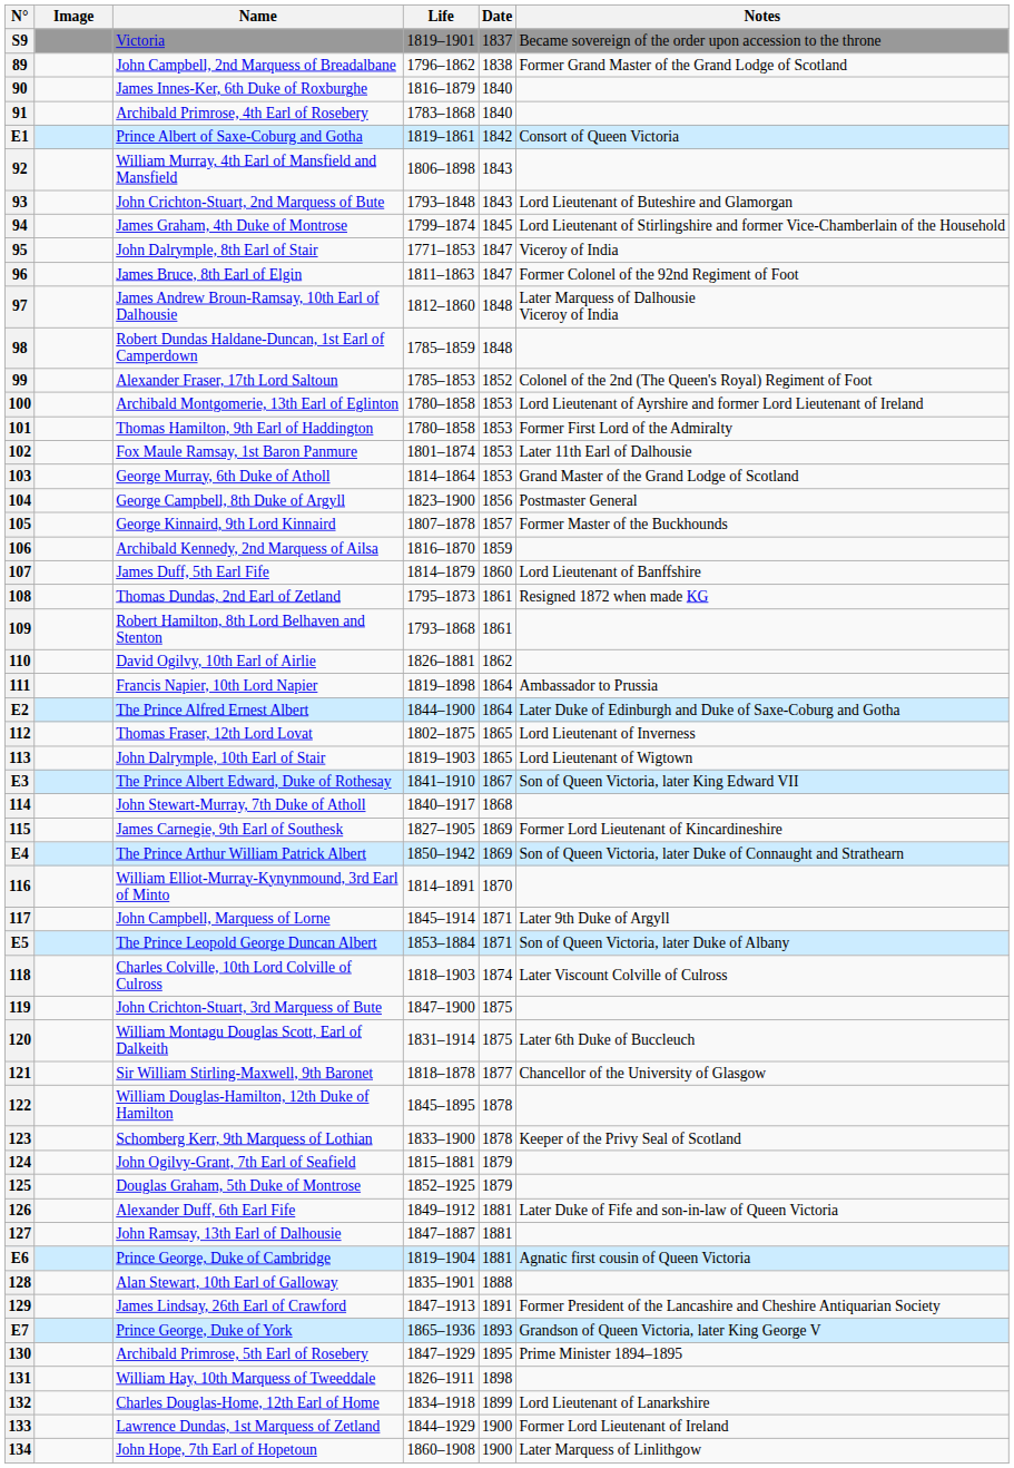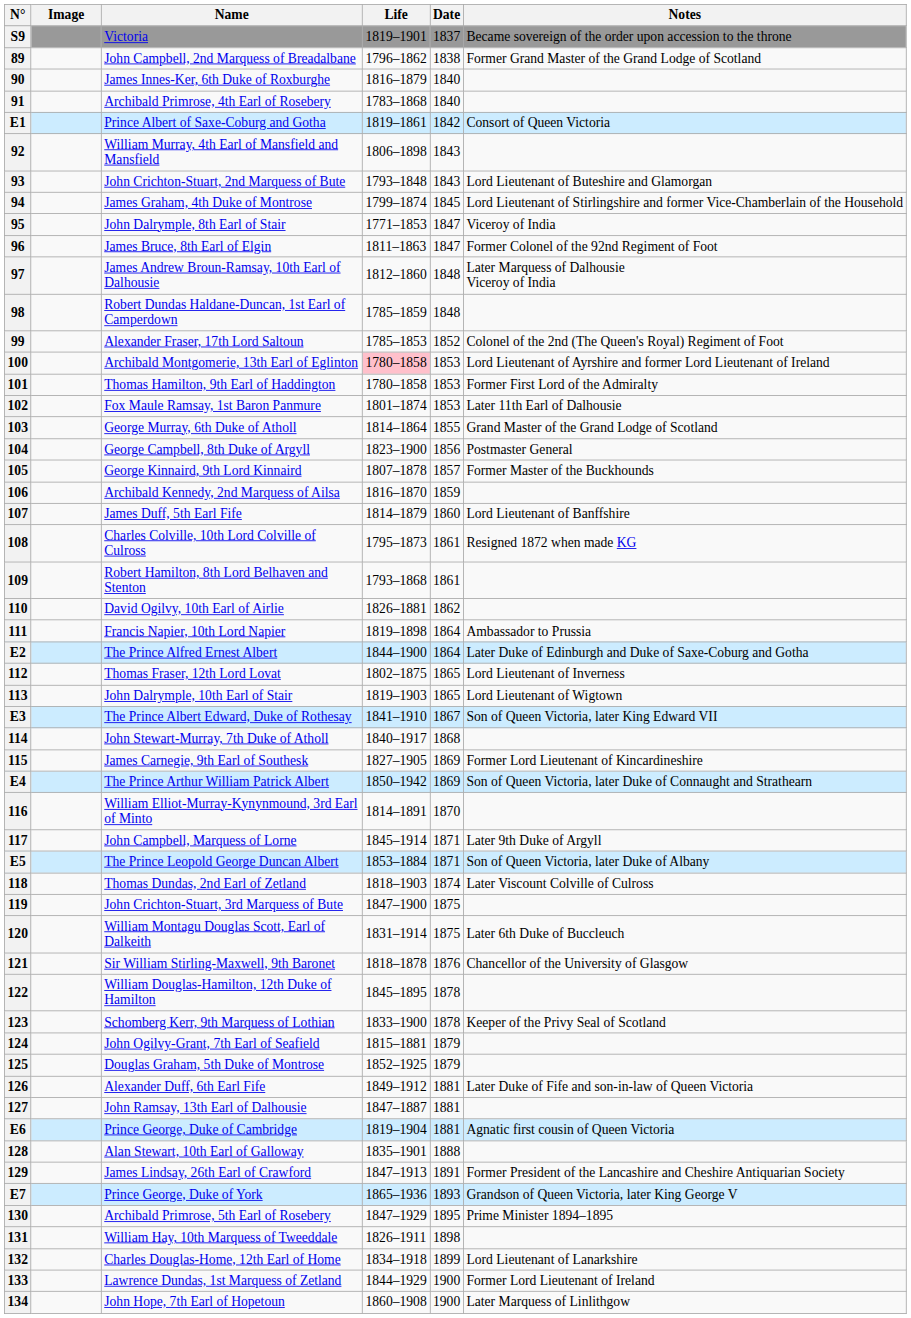100 | Life: no background -> pink background
103 | Date: 1853 -> 1855
108 | Name: Thomas Dundas, 2nd Earl of Zetland -> Charles Colville, 10th Lord Colville of Culross
118 | Name: Charles Colville, 10th Lord Colville of Culross -> Thomas Dundas, 2nd Earl of Zetland
121 | Date: 1877 -> 1876
